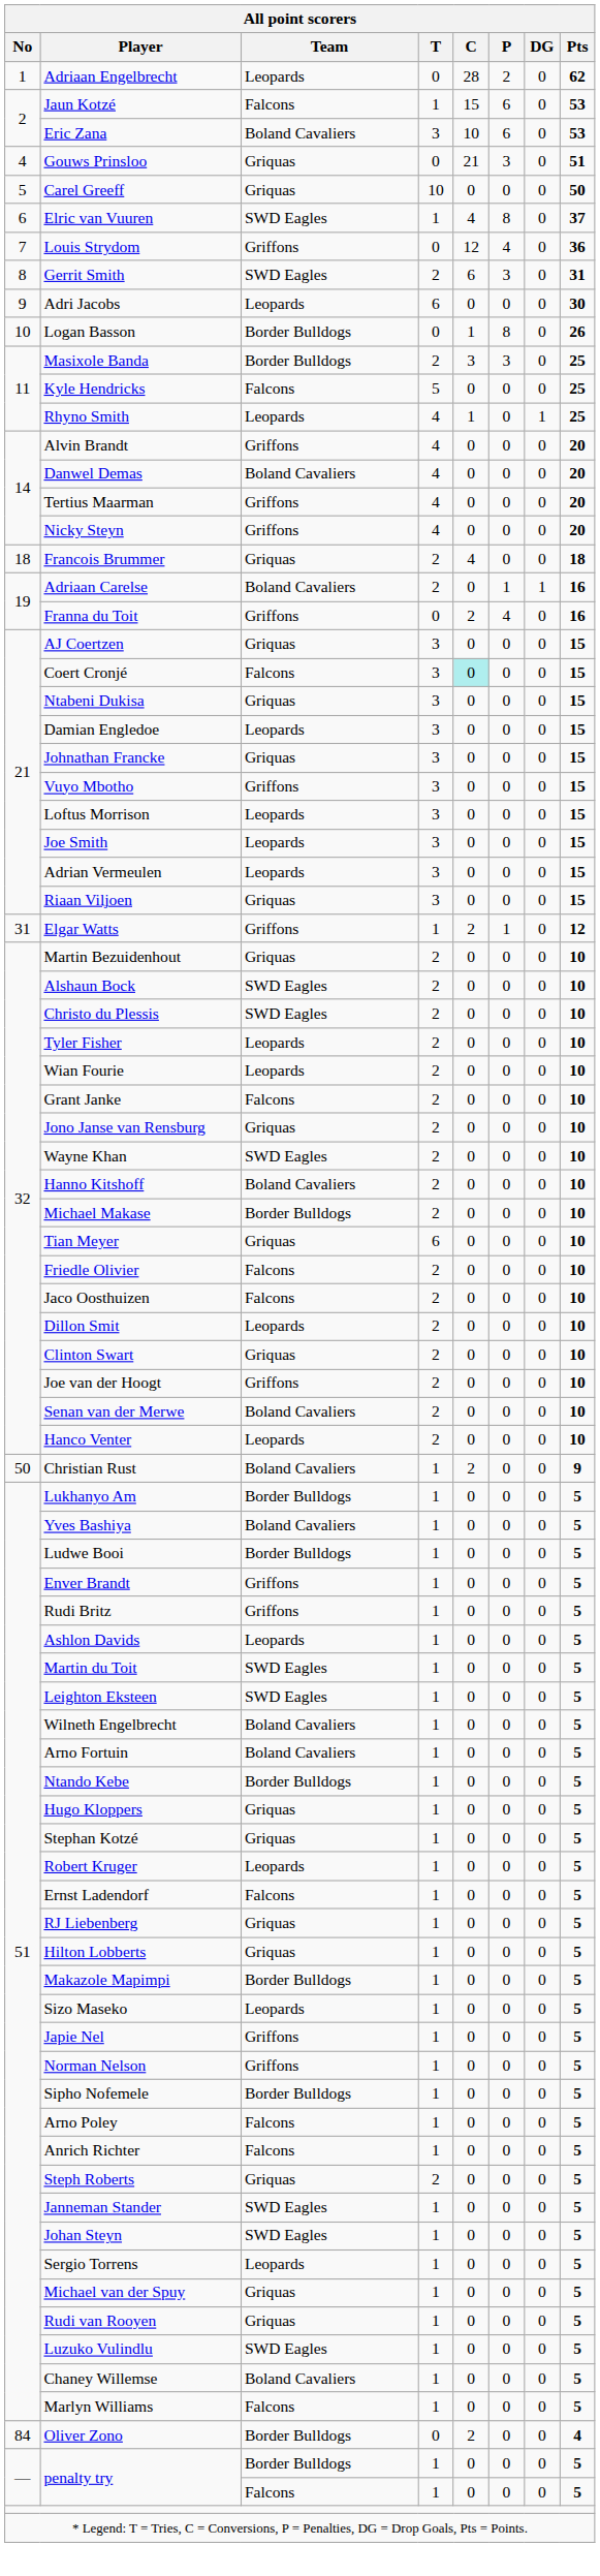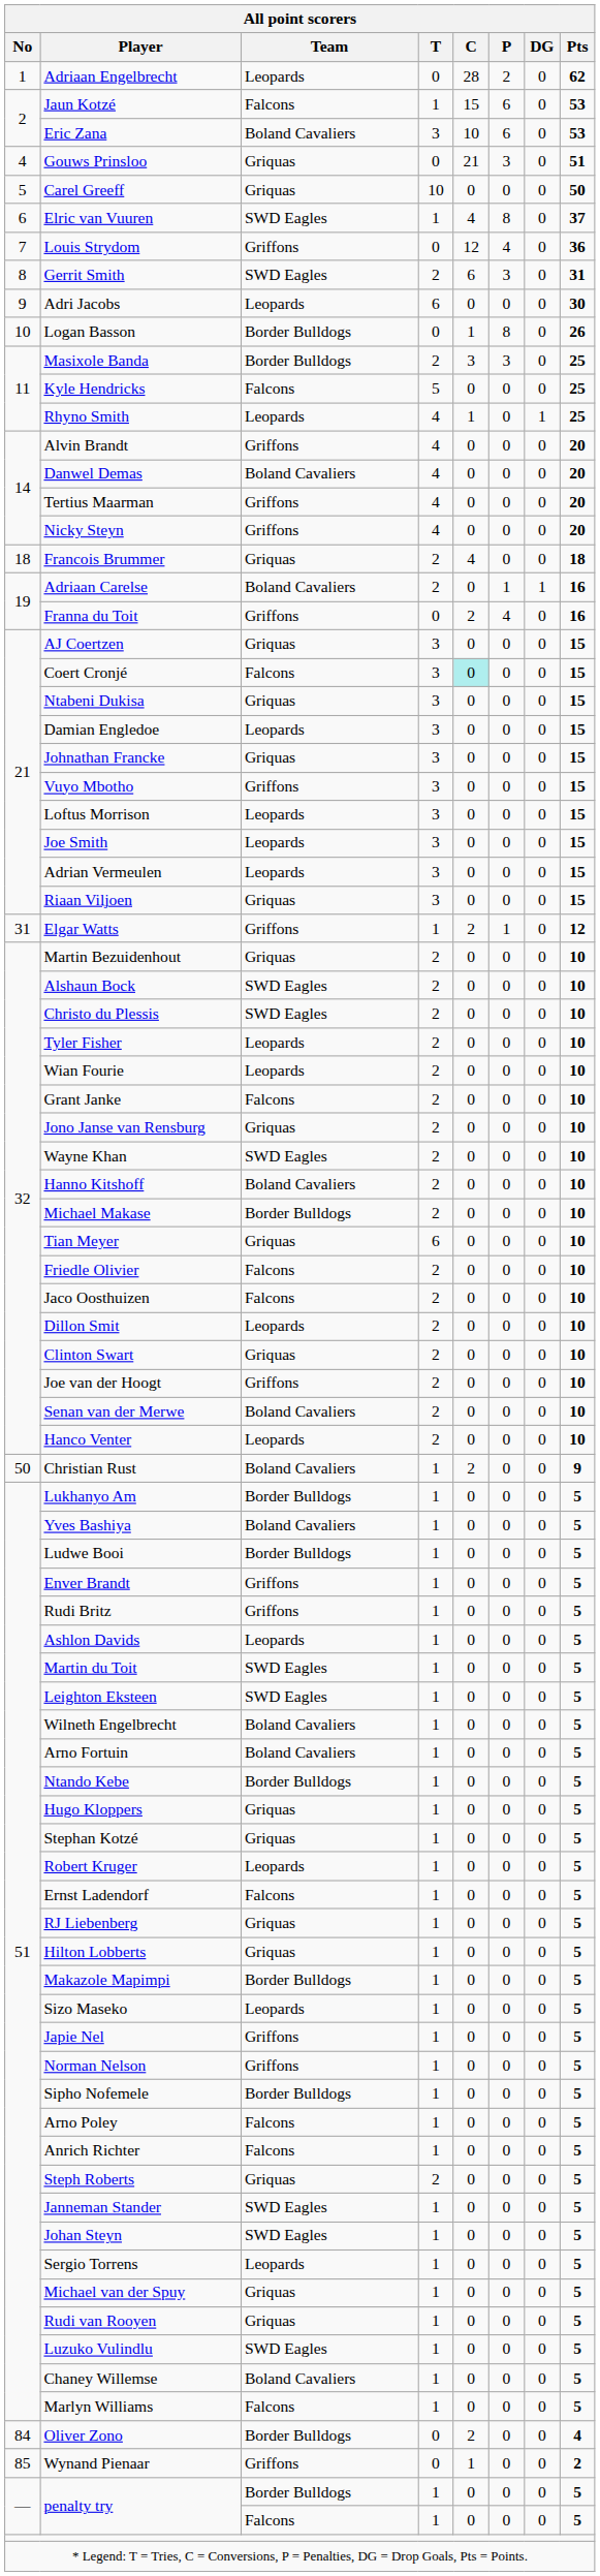+ row: 85 | Wynand Pienaar | Griffons | 0 | 1 | 0 | 0 | 2
